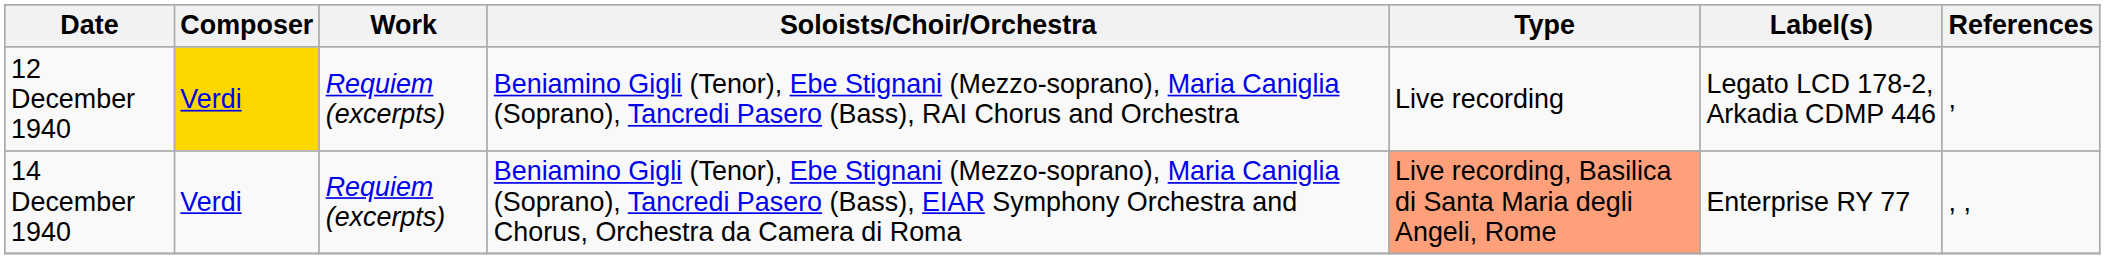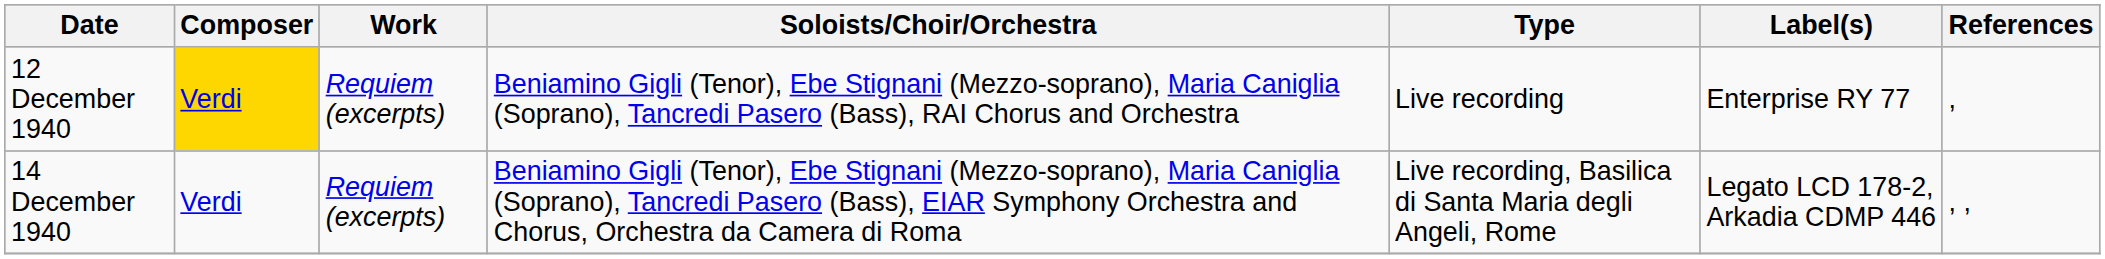12 December 1940 | Label(s): Legato LCD 178-2, Arkadia CDMP 446 -> Enterprise RY 77
14 December 1940 | Type: lightsalmon background -> no background
14 December 1940 | Label(s): Enterprise RY 77 -> Legato LCD 178-2, Arkadia CDMP 446
